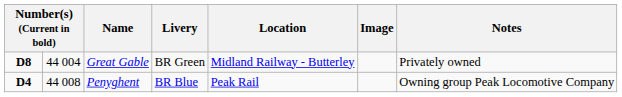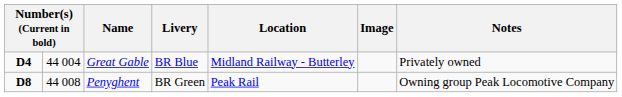Great Gable | column 1: D8 -> D4
Great Gable | Livery: BR Green -> BR Blue
Penyghent | column 1: D4 -> D8
Penyghent | Livery: BR Blue -> BR Green
